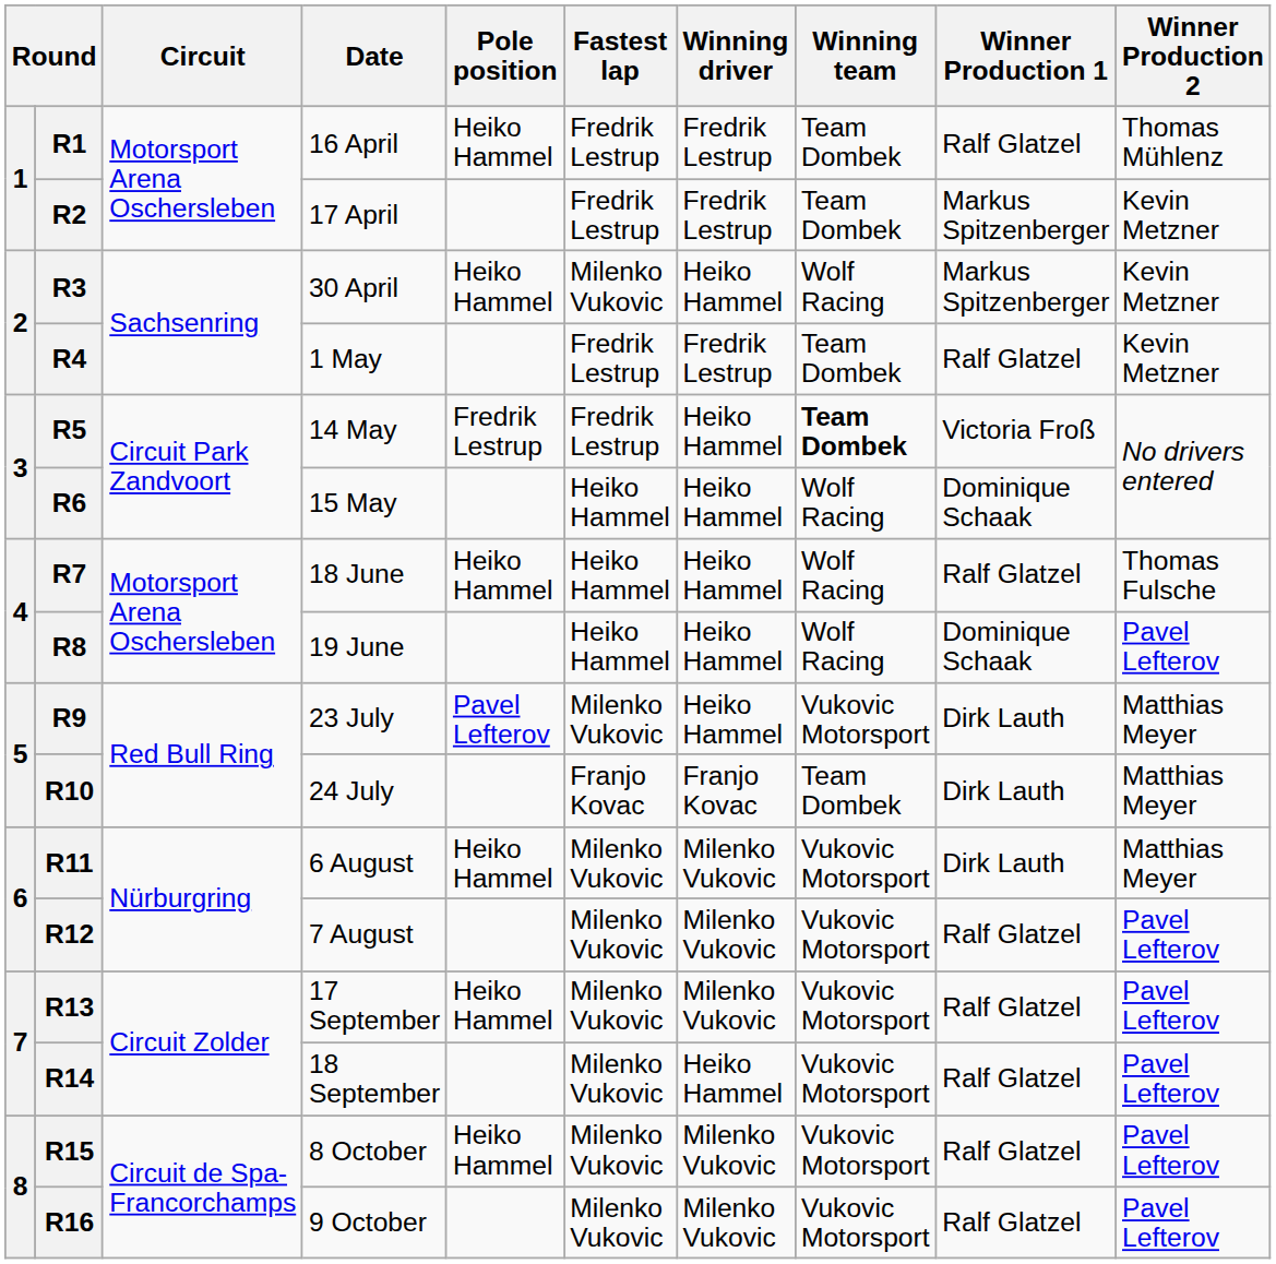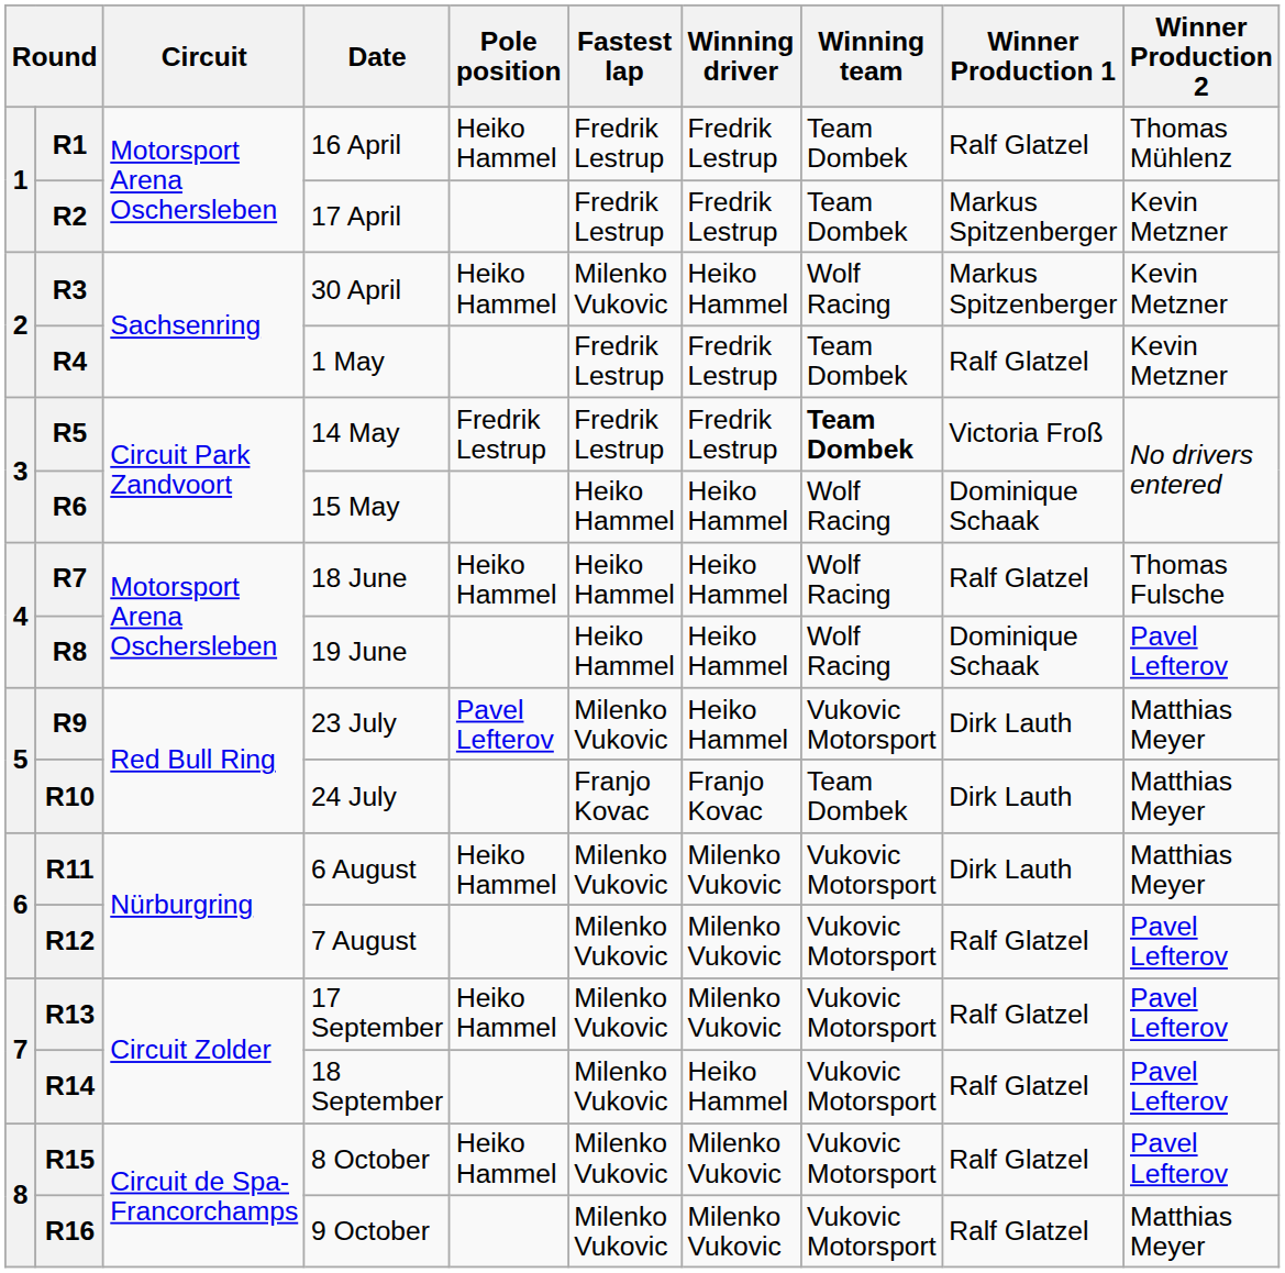R5 | Winning driver: Heiko Hammel -> Fredrik Lestrup
R16 | Winner Production 2: Pavel Lefterov -> Matthias Meyer
